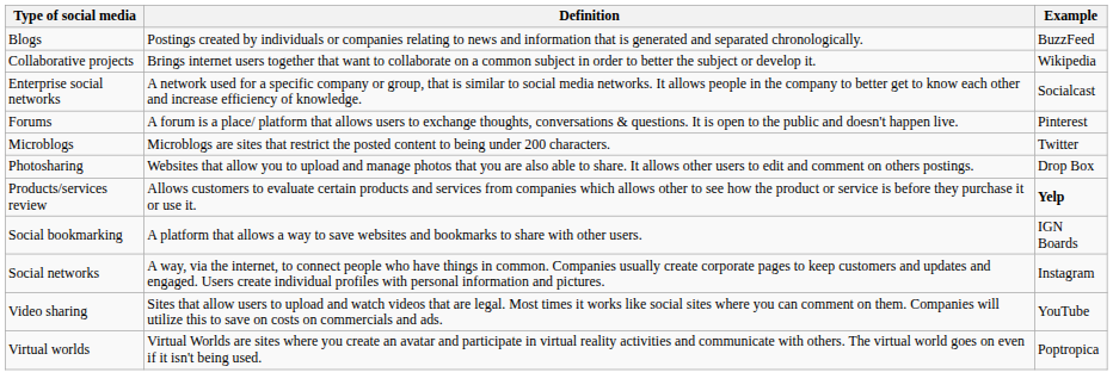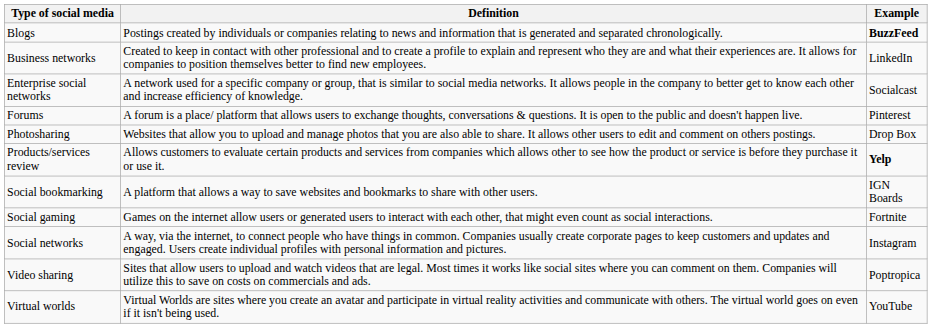Blogs | Example: normal -> bold
+ row: Business networks | Created to keep in contact with other professional and to create a profile to explain and represent who they are and what their experiences are. It allows for companies to position themselves better to find new employees. | LinkedIn
- row: Collaborative projects | Brings internet users together that want to collaborate on a common subject in order to better the subject or develop it. | Wikipedia
- row: Microblogs | Microblogs are sites that restrict the posted content to being under 200 characters. | Twitter
+ row: Social gaming | Games on the internet allow users or generated users to interact with each other, that might even count as social interactions. | Fortnite
Video sharing | Example: YouTube -> Poptropica
Virtual worlds | Example: Poptropica -> YouTube
